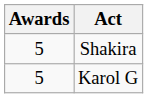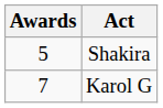Karol G | Awards: 5 -> 7
